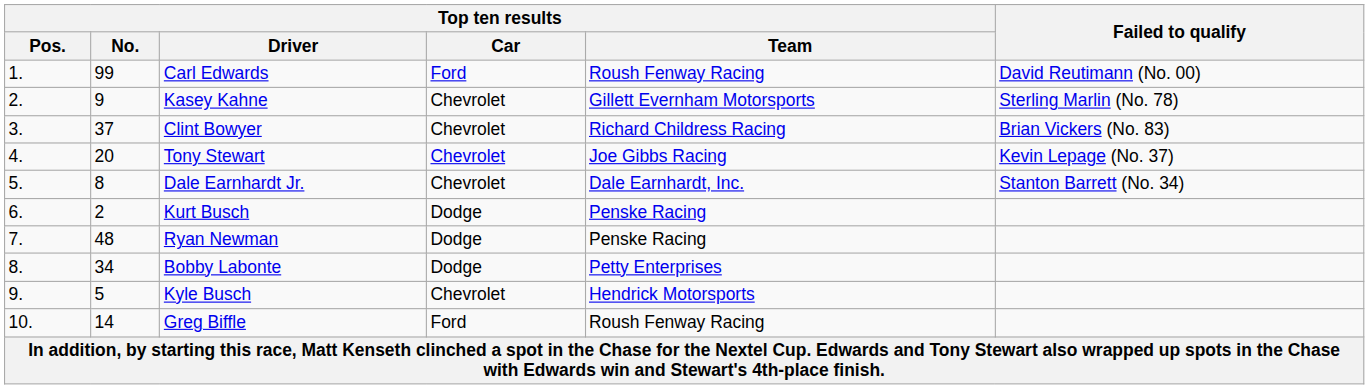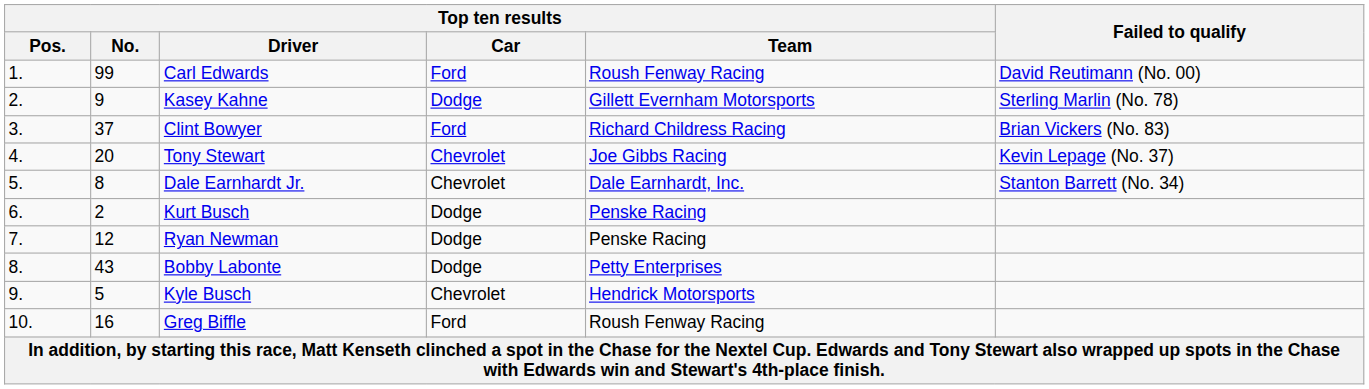Kasey Kahne | Top ten results / Car: Chevrolet -> Dodge
Clint Bowyer | Top ten results / Car: Chevrolet -> Ford
Ryan Newman | Top ten results / No.: 48 -> 12
Bobby Labonte | Top ten results / No.: 34 -> 43
Greg Biffle | Top ten results / No.: 14 -> 16
